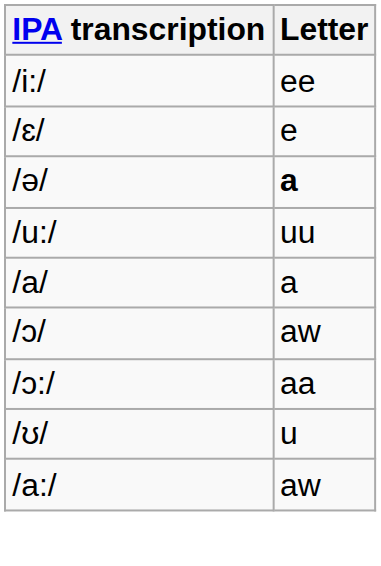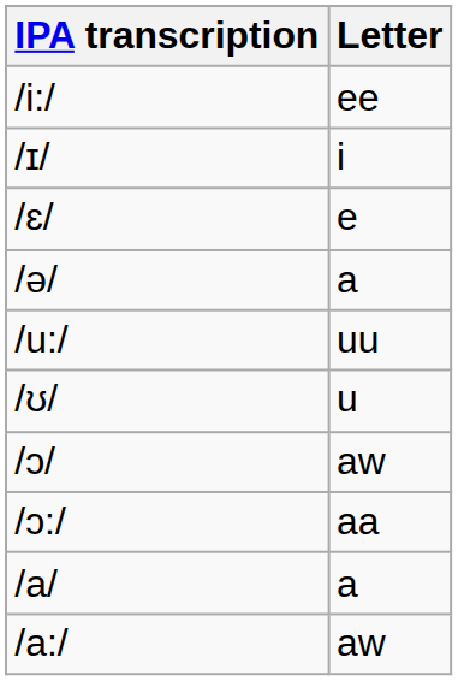+ row: /ɪ/ | i
/ə/ | Letter: bold -> normal
rows swapped: /ʊ/ <-> /a/
